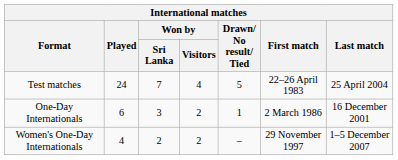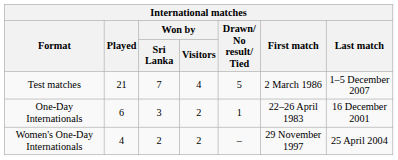Test matches | Played: 24 -> 21
Test matches | First match: 22–26 April 1983 -> 2 March 1986
Test matches | Last match: 25 April 2004 -> 1–5 December 2007
One-Day Internationals | First match: 2 March 1986 -> 22–26 April 1983
Women's One-Day Internationals | Last match: 1–5 December 2007 -> 25 April 2004
